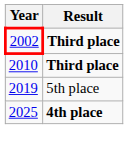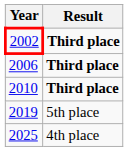+ row: 2006 | Third place
2025 | Result: bold -> normal
